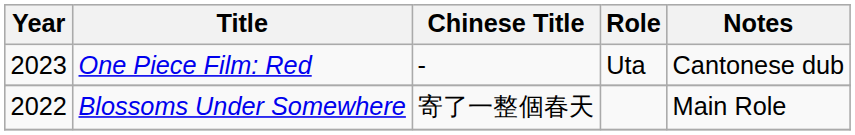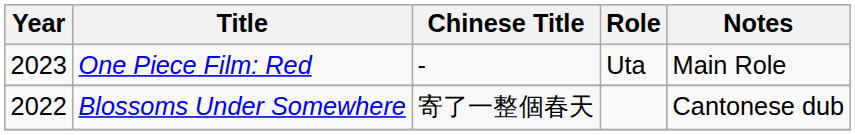One Piece Film: Red | Notes: Cantonese dub -> Main Role
Blossoms Under Somewhere | Notes: Main Role -> Cantonese dub
